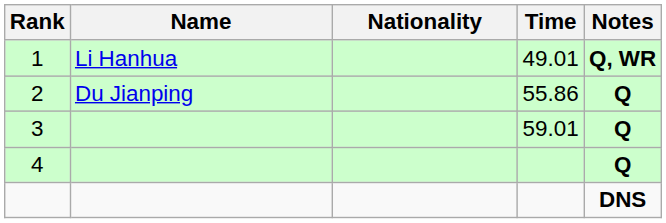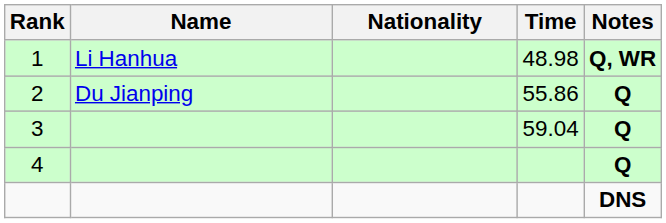1 | Time: 49.01 -> 48.98
3 | Time: 59.01 -> 59.04
